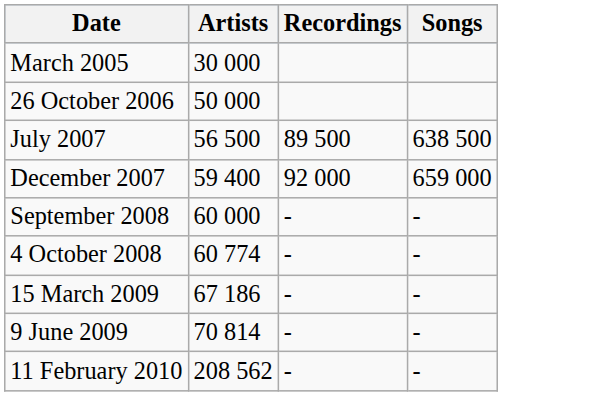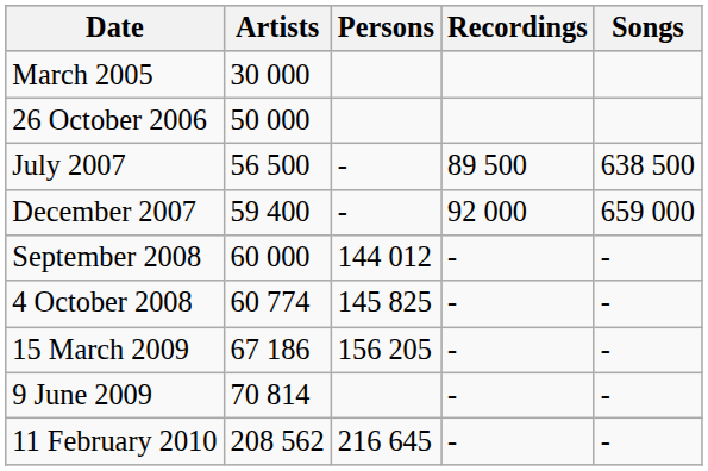+ column: Persons | - | - | 144 012 | 145 825 | 156 205 | 216 645
